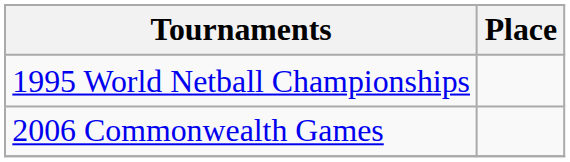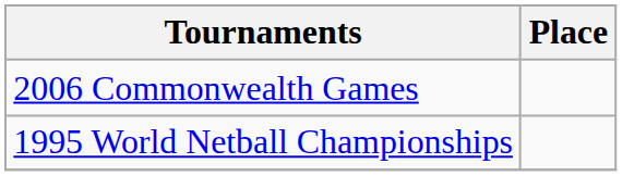rows swapped: 1995 World Netball Championships <-> 2006 Commonwealth Games
